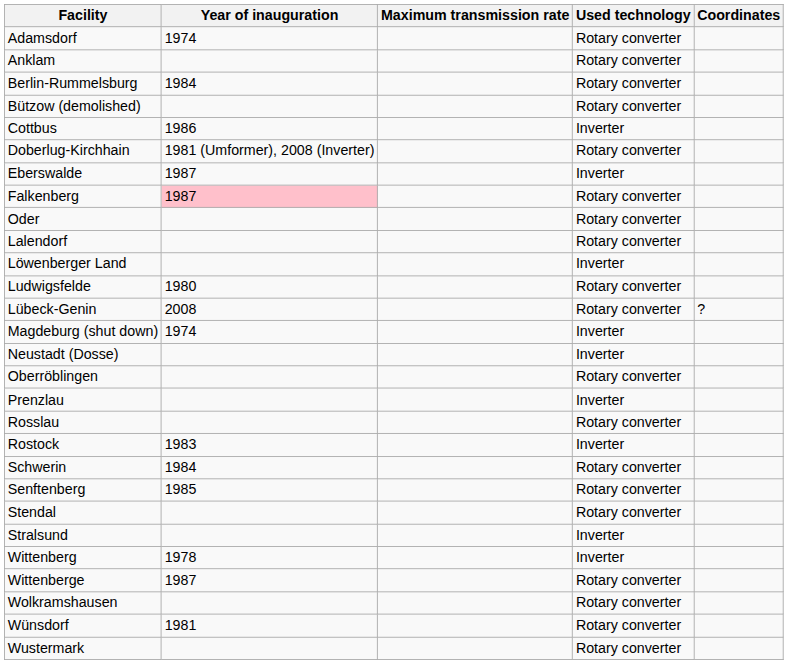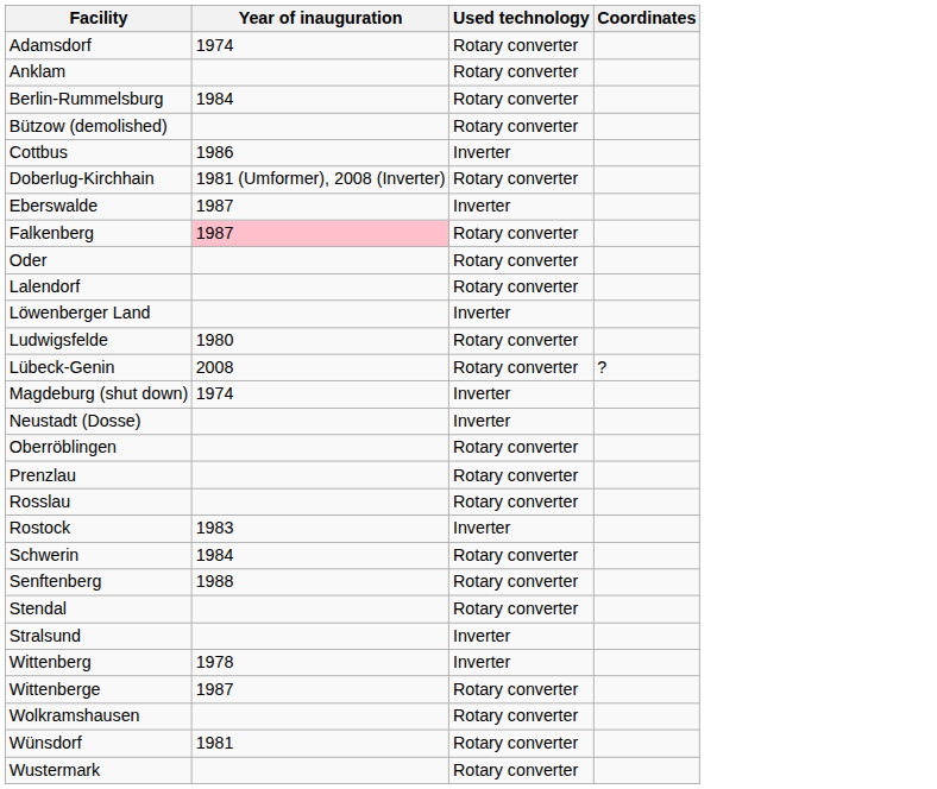- column: Maximum transmission rate
Prenzlau | Used technology: Inverter -> Rotary converter
Senftenberg | Year of inauguration: 1985 -> 1988
